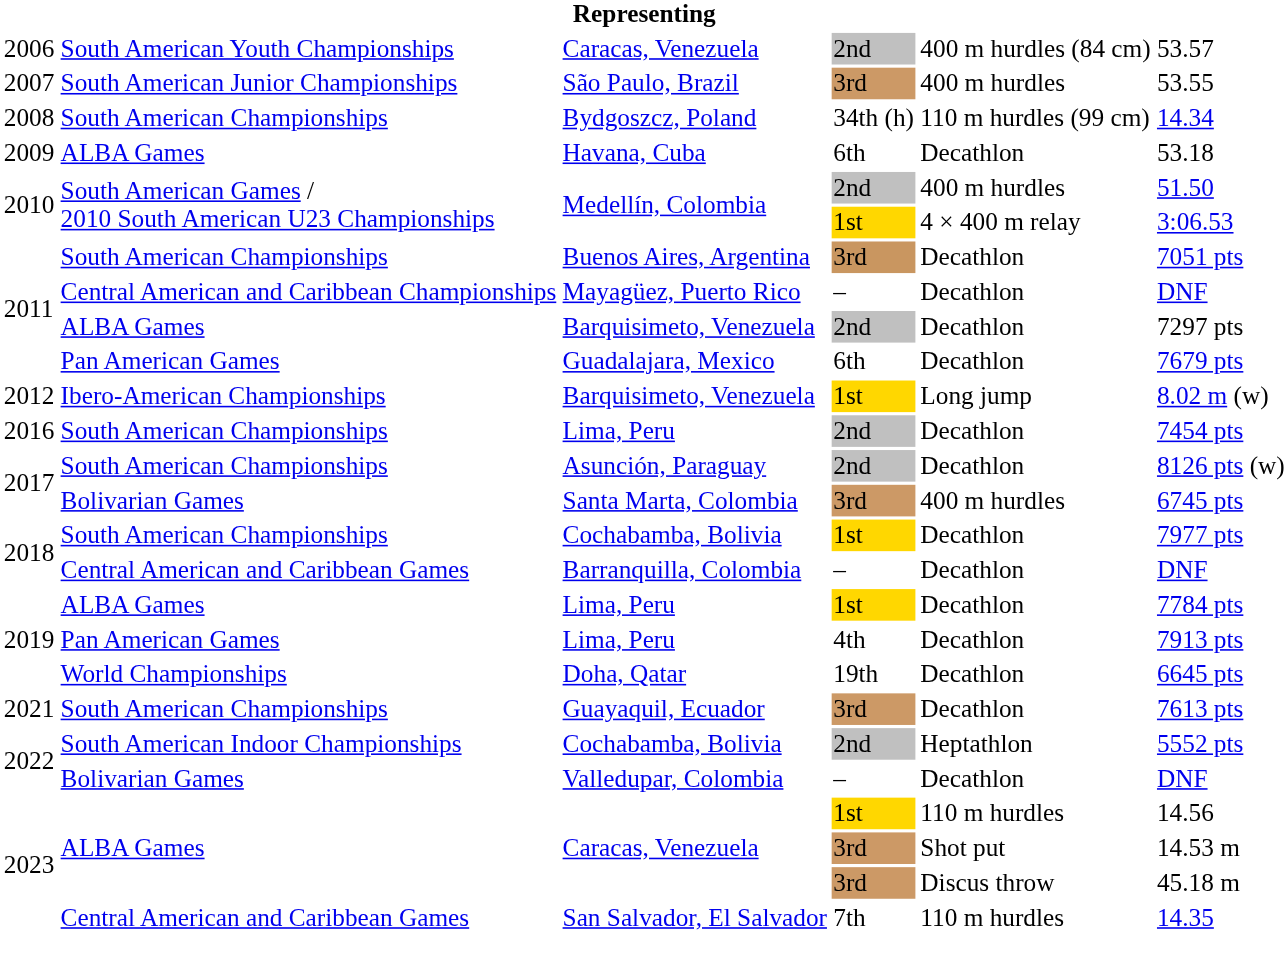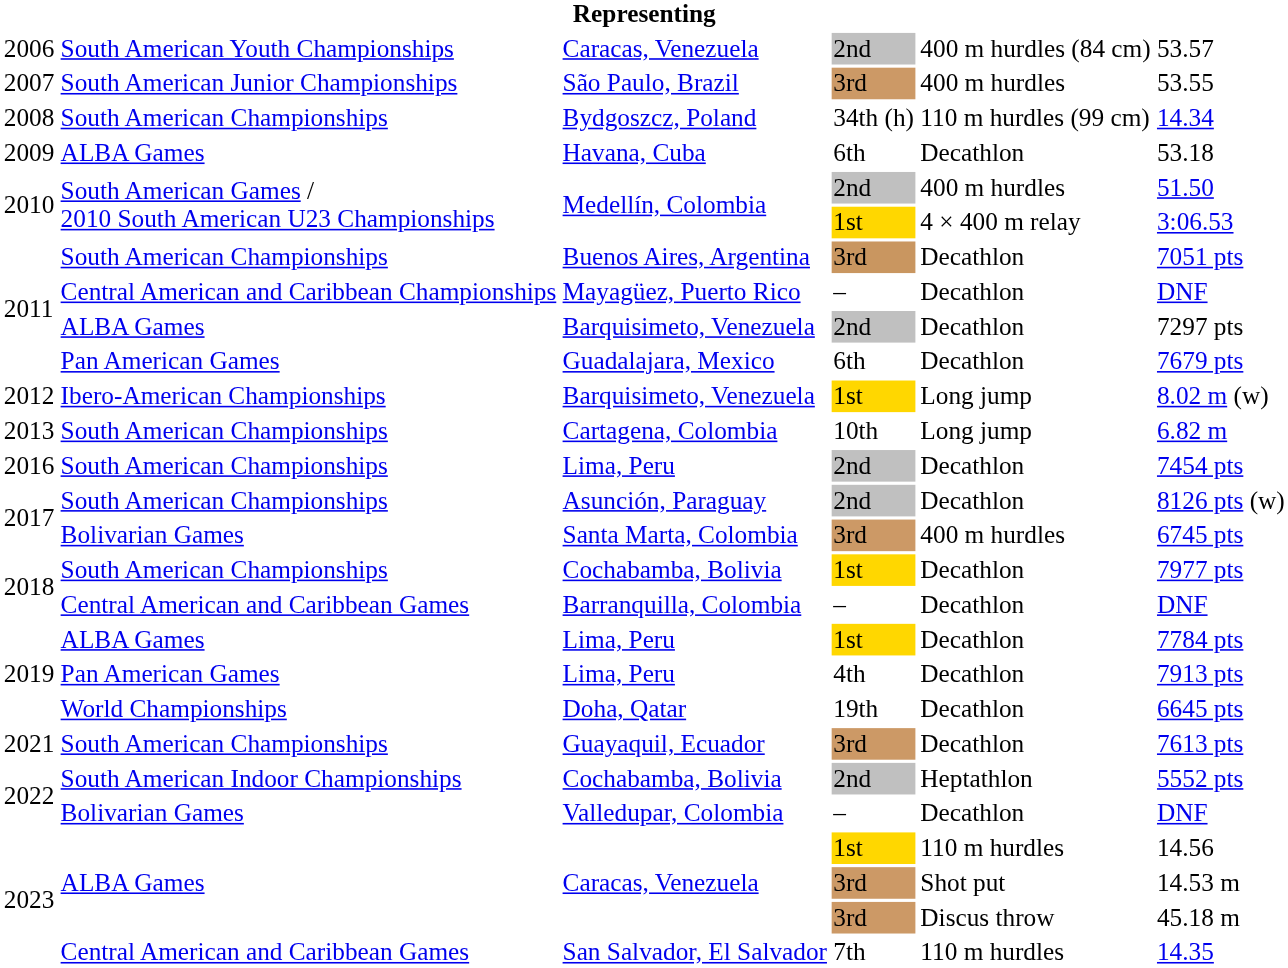+ row: 2013 | South American Championships | Cartagena, Colombia | 10th | Long jump | 6.82 m
